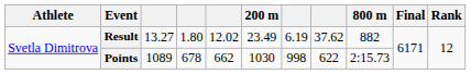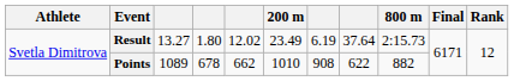Result | column 8: 37.62 -> 37.64
Result | 800 m: 882 -> 2:15.73
Points | 200 m: 1030 -> 1010
Points | column 7: 998 -> 908
Points | 800 m: 2:15.73 -> 882
